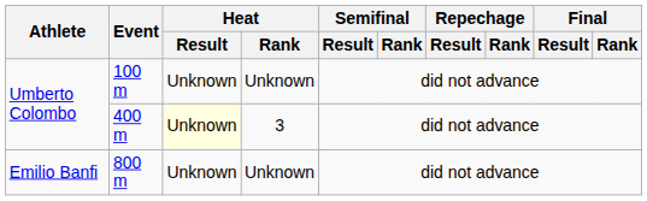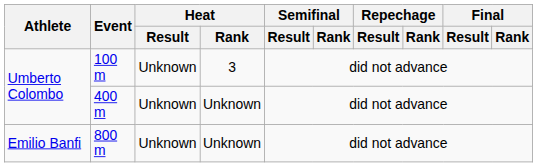100 m | Heat / Rank: Unknown -> 3
400 m | Heat / Result: lightyellow background -> no background
400 m | Heat / Rank: 3 -> Unknown
